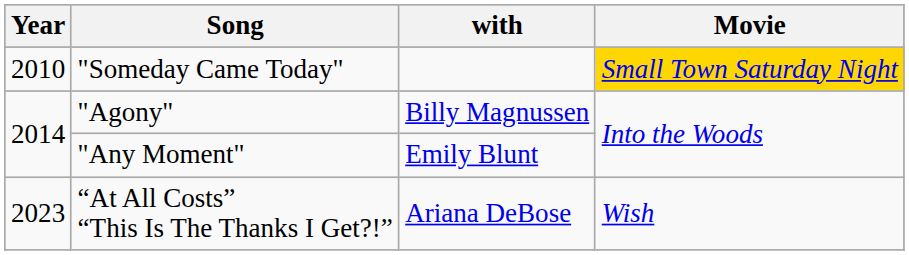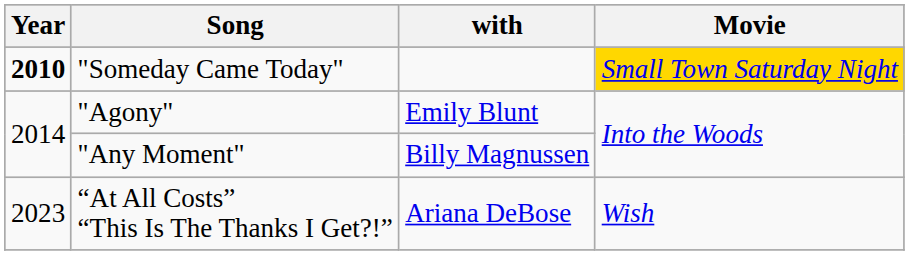"Someday Came Today" | Year: normal -> bold
"Agony" | with: Billy Magnussen -> Emily Blunt
"Any Moment" | with: Emily Blunt -> Billy Magnussen
